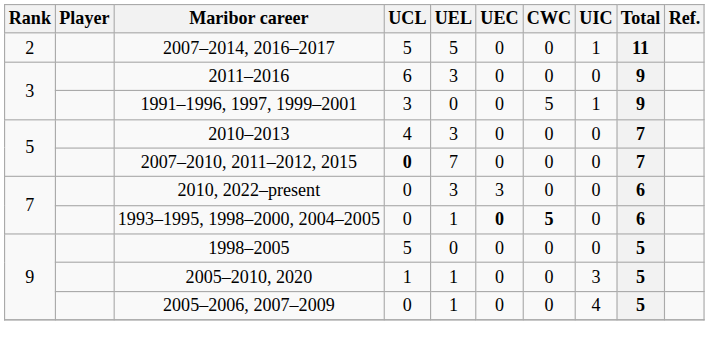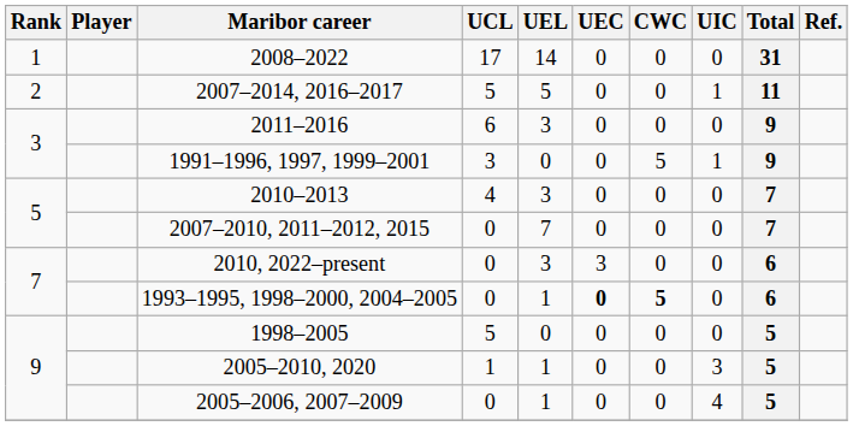+ row: 1 | 2008–2022 | 17 | 14 | 0 | 0 | 0 | 31
2007–2010, 2011–2012, 2015 | UCL: bold -> normal
